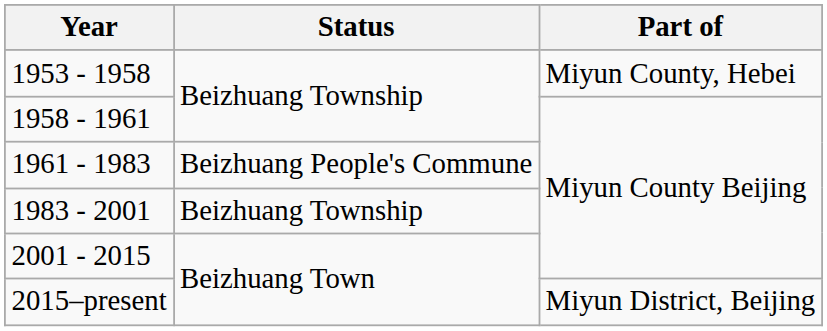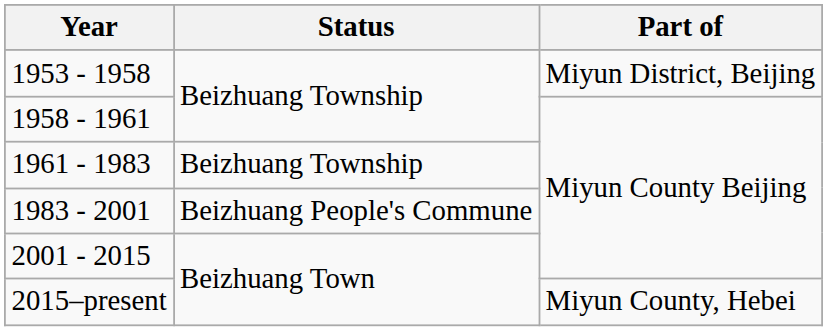1953 - 1958 | Part of: Miyun County, Hebei -> Miyun District, Beijing
1961 - 1983 | Status: Beizhuang People's Commune -> Beizhuang Township
1983 - 2001 | Status: Beizhuang Township -> Beizhuang People's Commune
2015–present | Part of: Miyun District, Beijing -> Miyun County, Hebei
